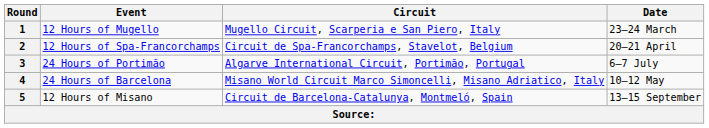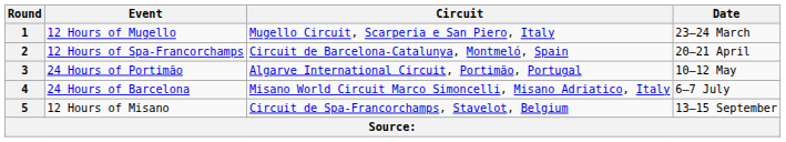2 | Circuit: Circuit de Spa-Francorchamps, Stavelot, Belgium -> Circuit de Barcelona-Catalunya, Montmeló, Spain
3 | Date: 6–7 July -> 10–12 May
4 | Date: 10–12 May -> 6–7 July
5 | Circuit: Circuit de Barcelona-Catalunya, Montmeló, Spain -> Circuit de Spa-Francorchamps, Stavelot, Belgium
